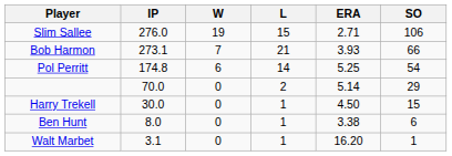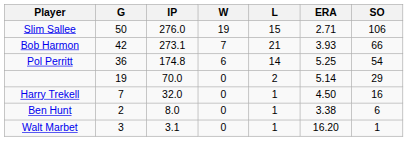+ column: G | 50 | 42 | 36 | 19 | 7 | 2 | 3
Harry Trekell | IP: 30.0 -> 32.0
Harry Trekell | SO: 15 -> 16
